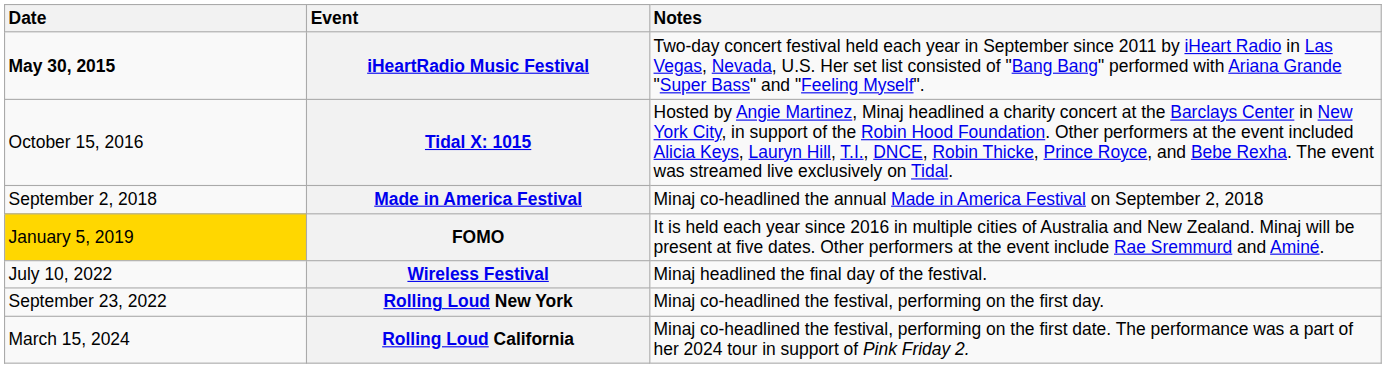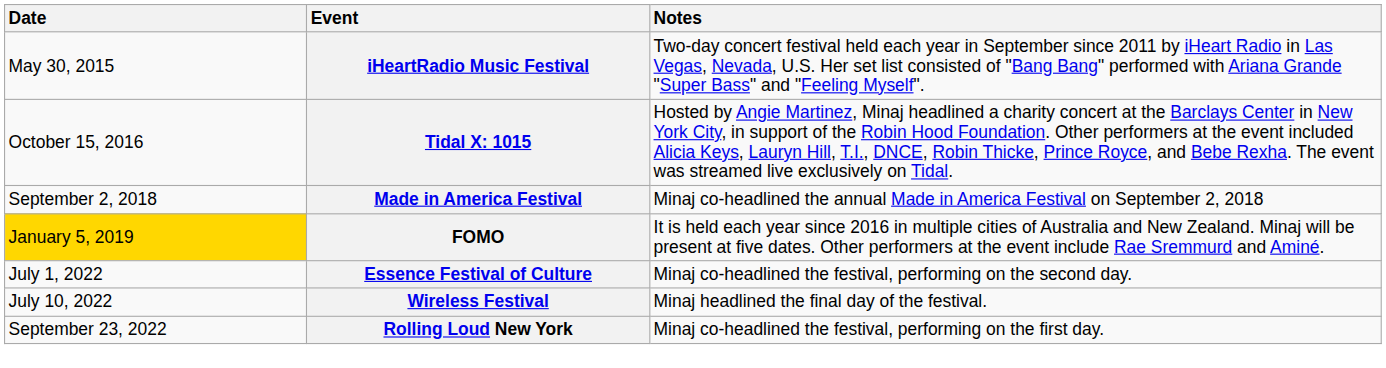iHeartRadio Music Festival | Date: bold -> normal
+ row: July 1, 2022 | Essence Festival of Culture | Minaj co-headlined the festival, performing on the second day.
- row: March 15, 2024 | Rolling Loud California | Minaj co-headlined the festival, performing on the first date. The performance was a part of her 2024 tour in support of Pink Friday 2.
